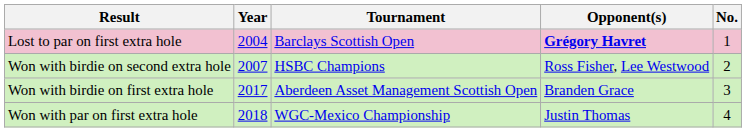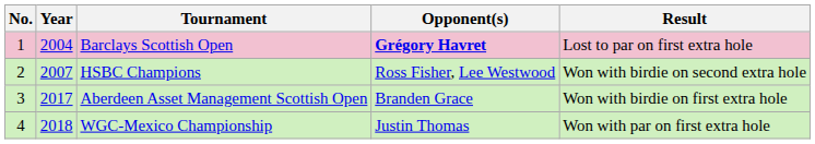columns swapped: No. <-> Result
